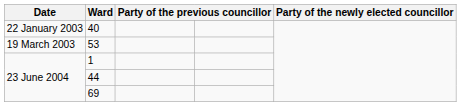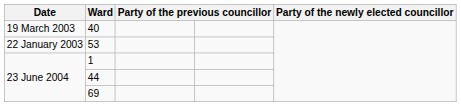40 | Date: 22 January 2003 -> 19 March 2003
53 | Date: 19 March 2003 -> 22 January 2003
